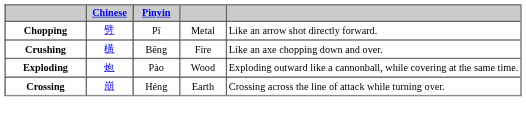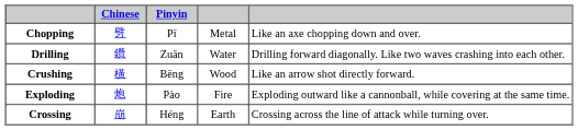Chopping | column 5: Like an arrow shot directly forward. -> Like an axe chopping down and over.
+ row: Drilling | 鑽 | Zuān | Water | Drilling forward diagonally. Like two waves crashing into each other.
Crushing | column 4: Fire -> Wood
Crushing | column 5: Like an axe chopping down and over. -> Like an arrow shot directly forward.
Exploding | column 4: Wood -> Fire
